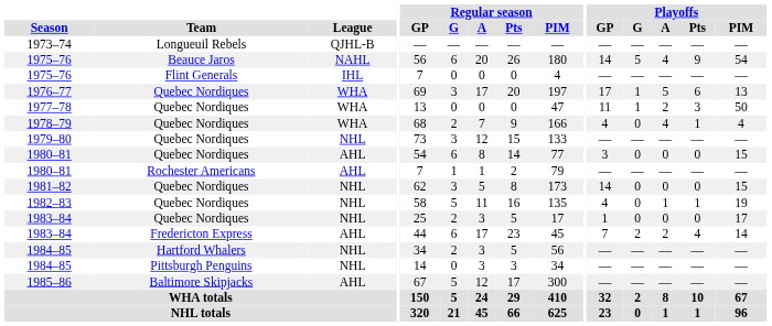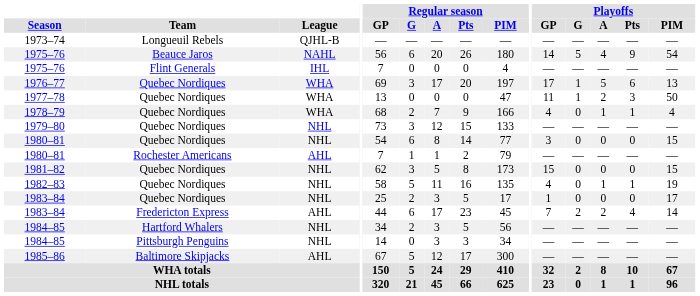1978–79 | Playoffs / A: 4 -> 1
1980–81 / Quebec Nordiques | League: AHL -> NHL
1981–82 | Playoffs / GP: 14 -> 15
